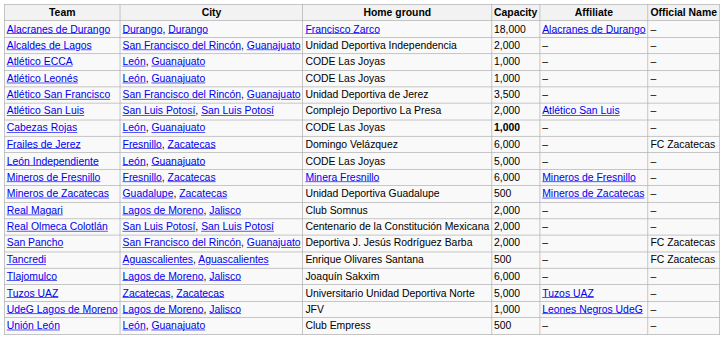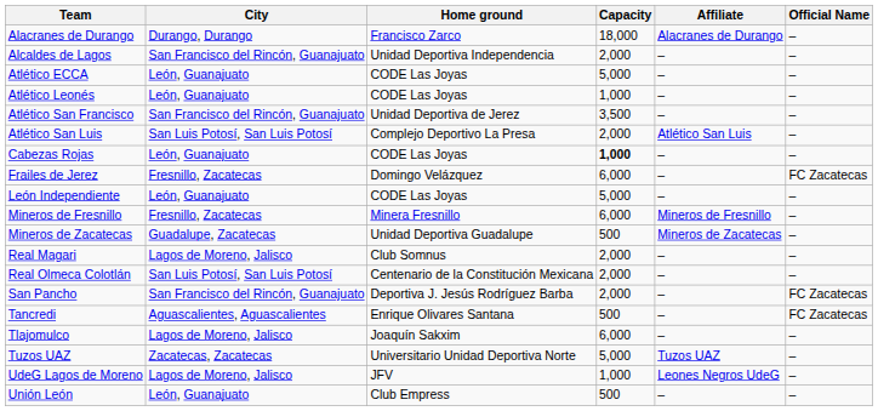Atlético ECCA | Capacity: 1,000 -> 5,000
